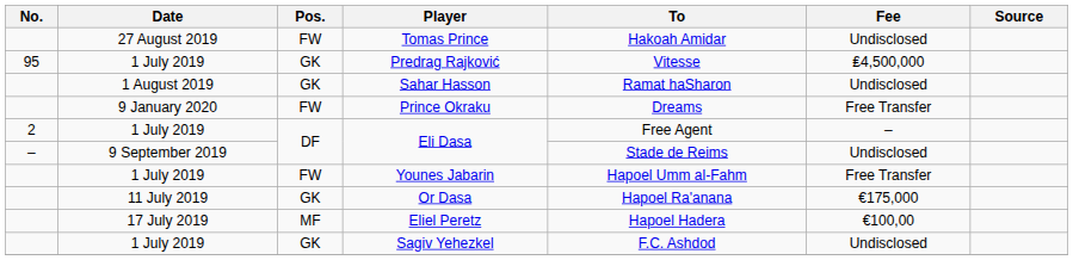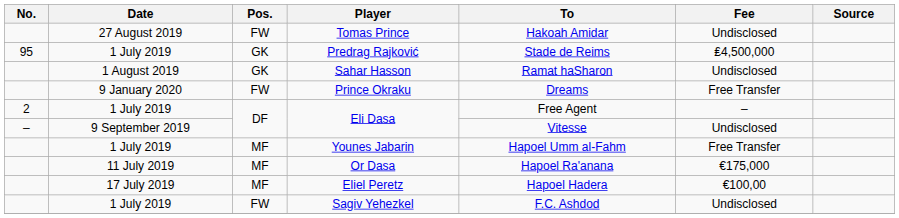Predrag Rajković | To: Vitesse -> Stade de Reims
9 September 2019 / Eli Dasa | To: Stade de Reims -> Vitesse
Younes Jabarin | Pos.: FW -> MF
Or Dasa | Pos.: GK -> MF
Sagiv Yehezkel | Pos.: GK -> FW
